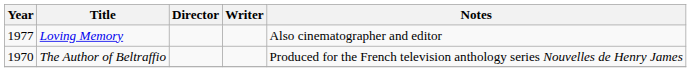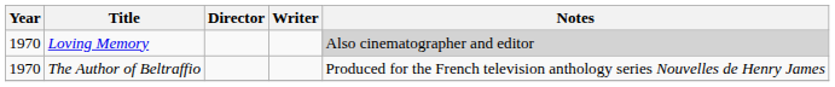Loving Memory | Year: 1977 -> 1970
Loving Memory | Notes: no background -> lightgrey background
